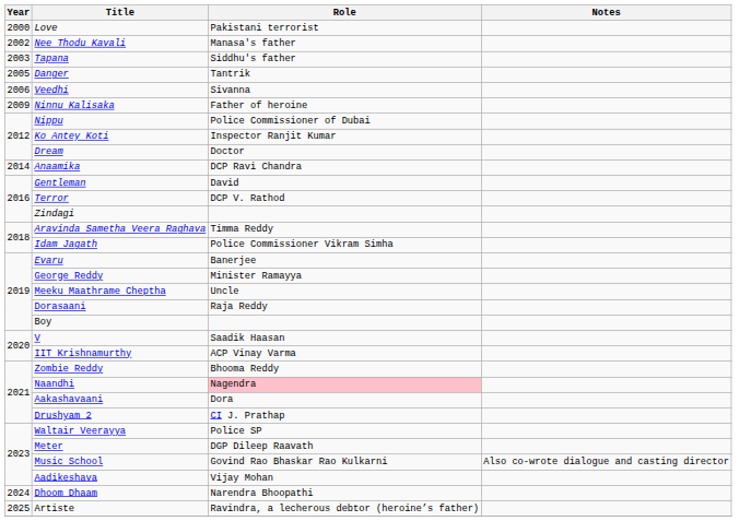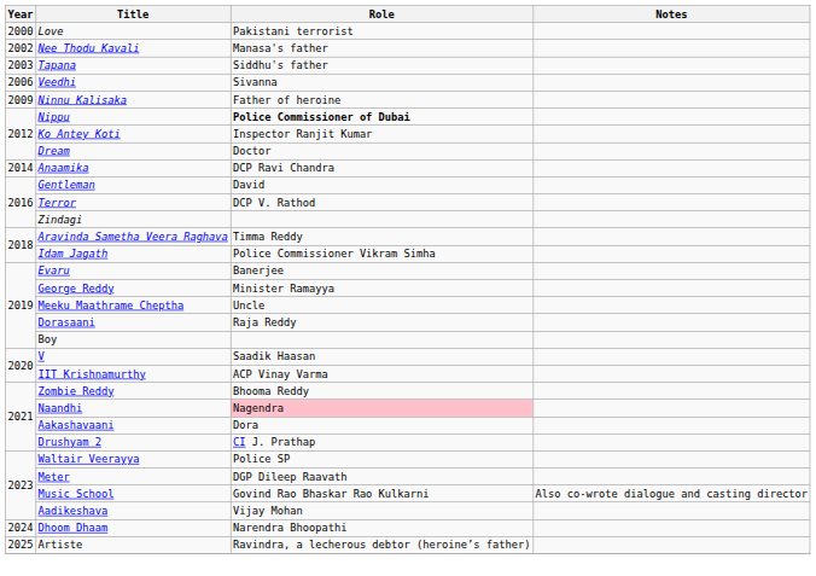- row: 2005 | Danger | Tantrik
Nippu | Role: normal -> bold
